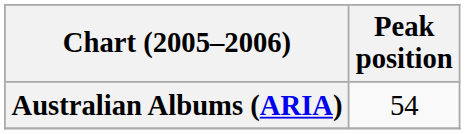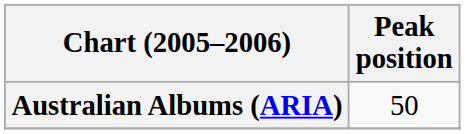Australian Albums (ARIA) | Peak position: 54 -> 50
